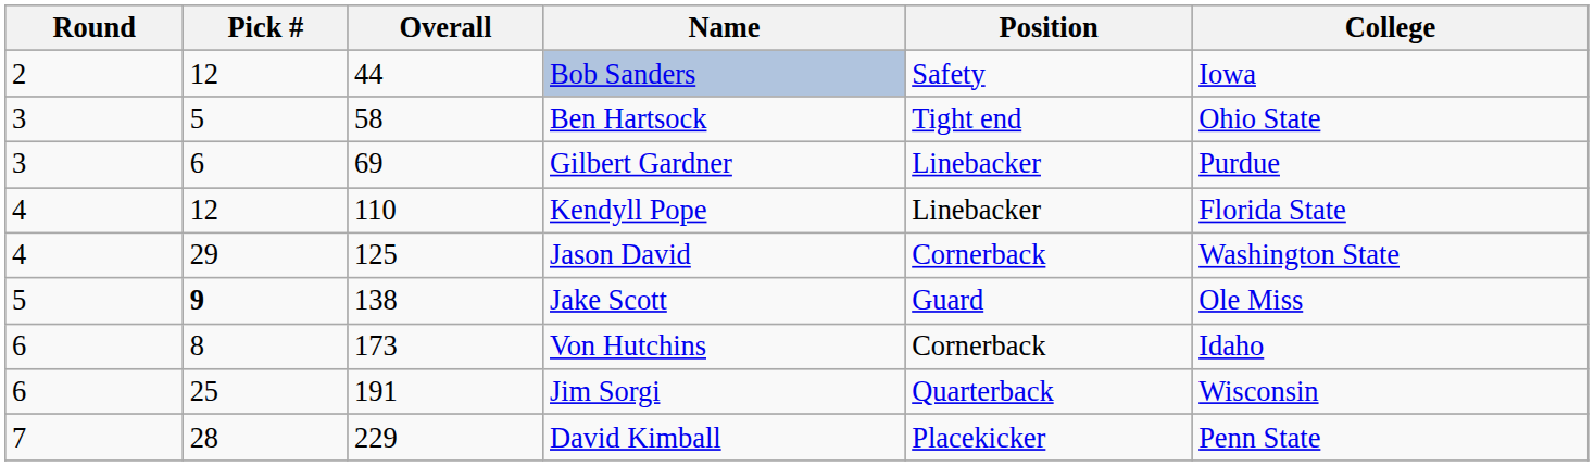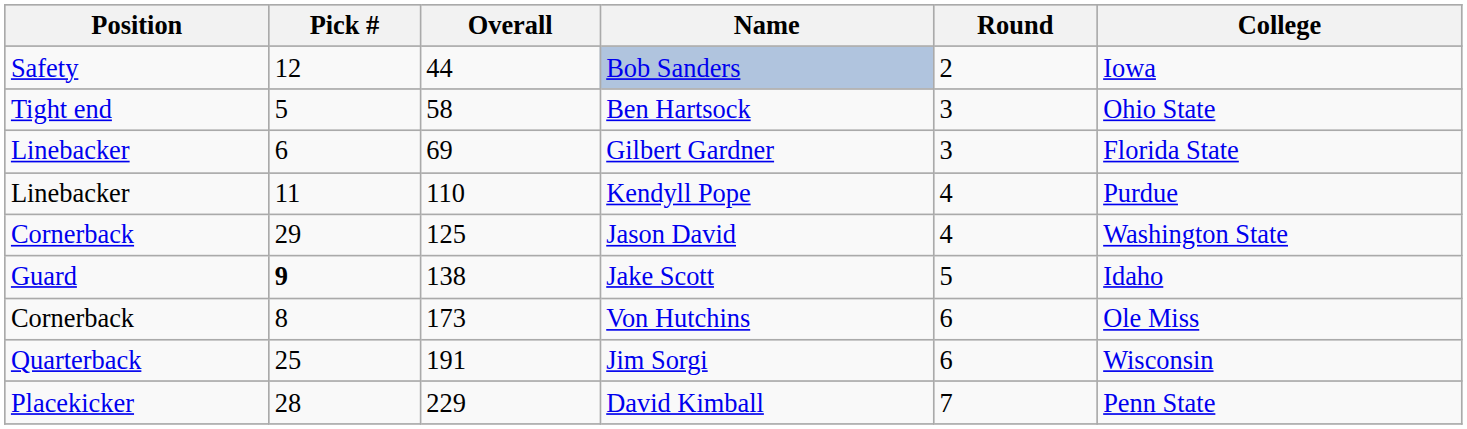columns swapped: Round <-> Position
Gilbert Gardner | College: Purdue -> Florida State
Kendyll Pope | Pick #: 12 -> 11
Kendyll Pope | College: Florida State -> Purdue
Jake Scott | College: Ole Miss -> Idaho
Von Hutchins | College: Idaho -> Ole Miss
